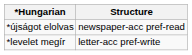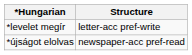rows swapped: *levelet megír <-> *újságot elolvas
